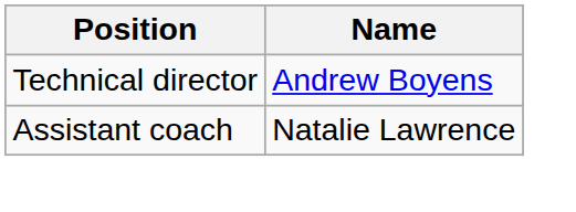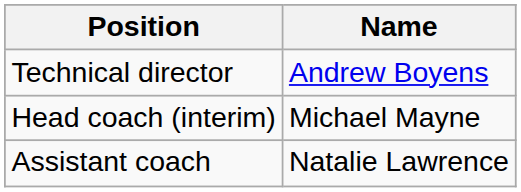+ row: Head coach (interim) | Michael Mayne
